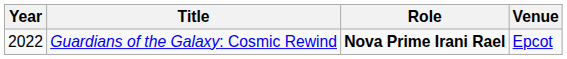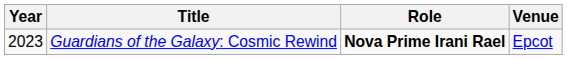Guardians of the Galaxy: Cosmic Rewind | Year: 2022 -> 2023
